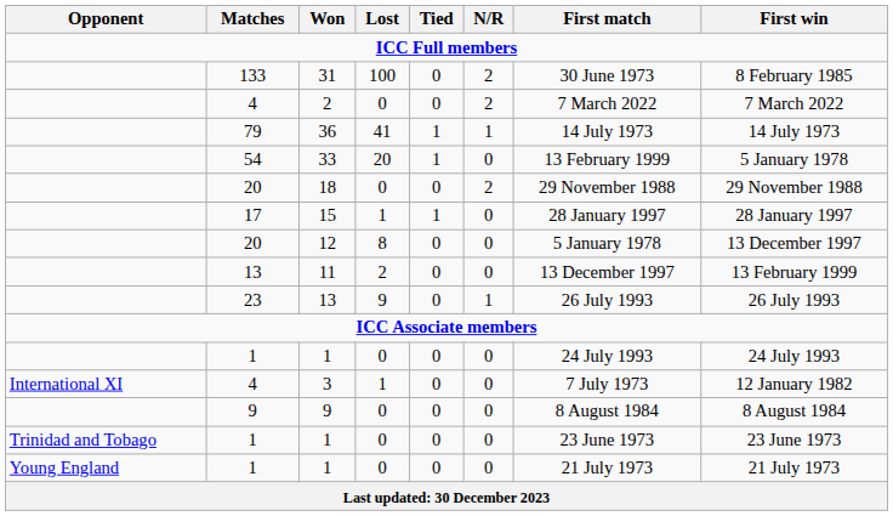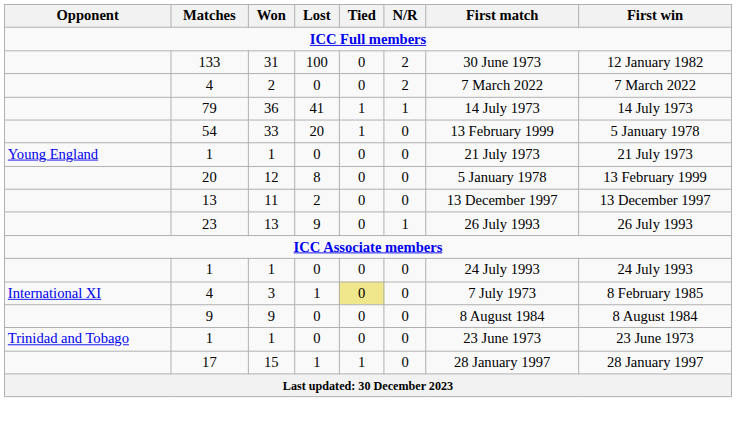31 | First win: 8 February 1985 -> 12 January 1982
- row: 20 | 18 | 0 | 0 | 2 | 29 November 1988 | 29 November 1988
rows swapped: 15 <-> Young England / 1
12 | First win: 13 December 1997 -> 13 February 1999
11 | First win: 13 February 1999 -> 13 December 1997
3 | Tied: no background -> khaki background
3 | First win: 12 January 1982 -> 8 February 1985
